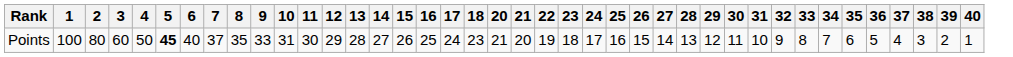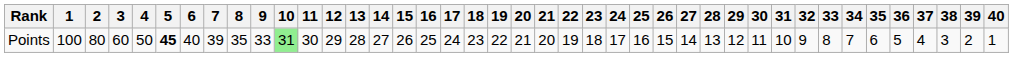+ column: 19 | 22
Points | 7: 37 -> 39
Points | 10: no background -> lightgreen background
